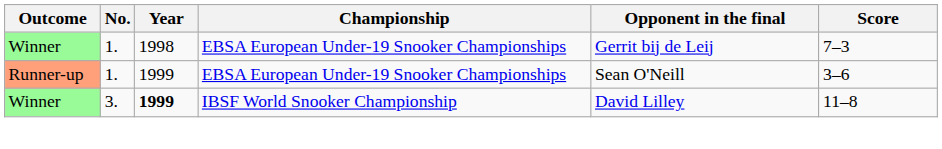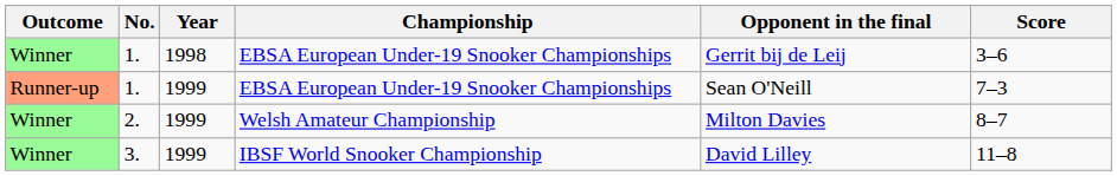Winner / 1. | Score: 7–3 -> 3–6
Runner-up / 1. | Score: 3–6 -> 7–3
+ row: Winner | 2. | 1999 | Welsh Amateur Championship | Milton Davies | 8–7
3. | Year: bold -> normal
